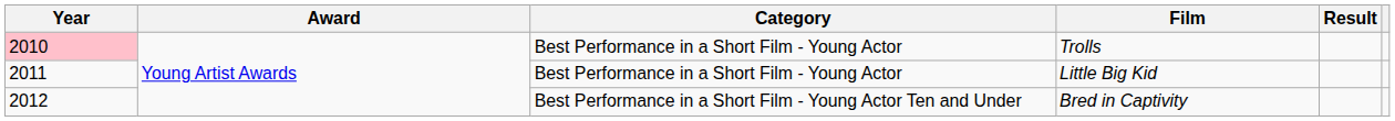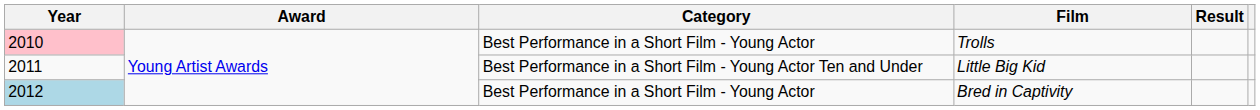Little Big Kid | Category: Best Performance in a Short Film - Young Actor -> Best Performance in a Short Film - Young Actor Ten and Under
Bred in Captivity | Year: no background -> lightblue background
Bred in Captivity | Category: Best Performance in a Short Film - Young Actor Ten and Under -> Best Performance in a Short Film - Young Actor
